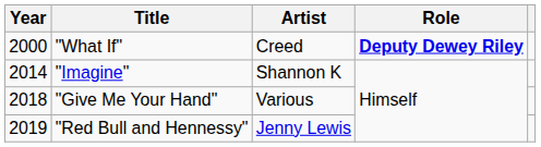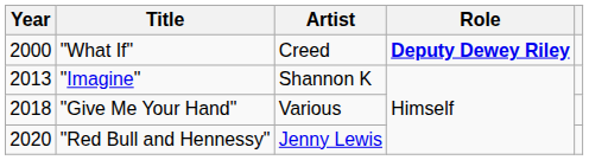"Imagine" | Year: 2014 -> 2013
"Red Bull and Hennessy" | Year: 2019 -> 2020
